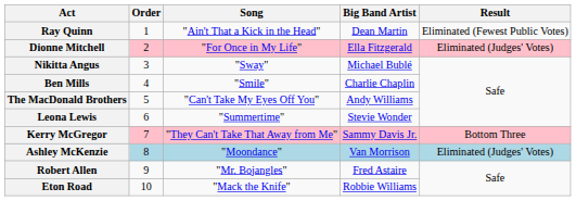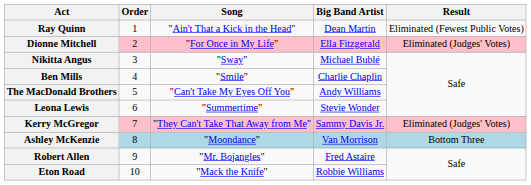Kerry McGregor | Result: Bottom Three -> Eliminated (Judges' Votes)
Ashley McKenzie | Result: Eliminated (Judges' Votes) -> Bottom Three
